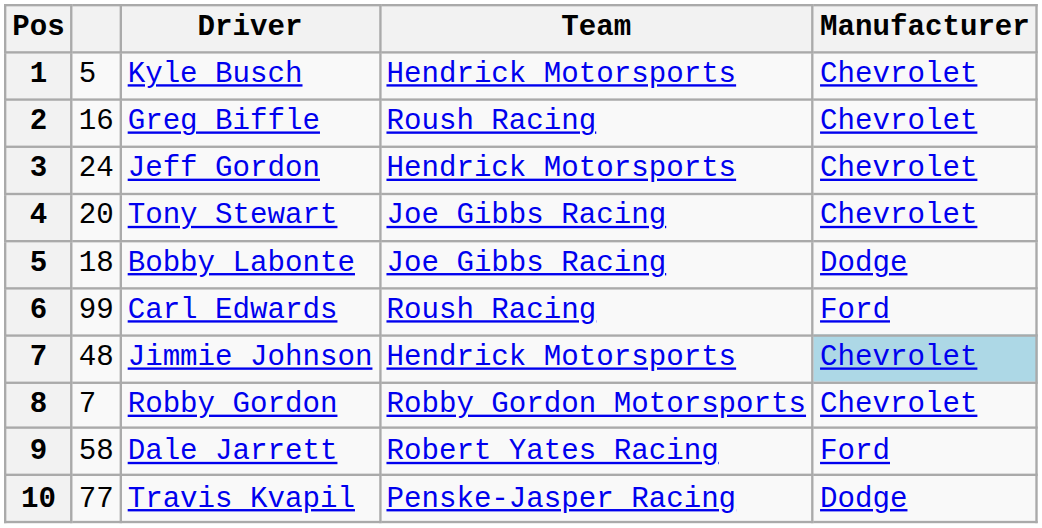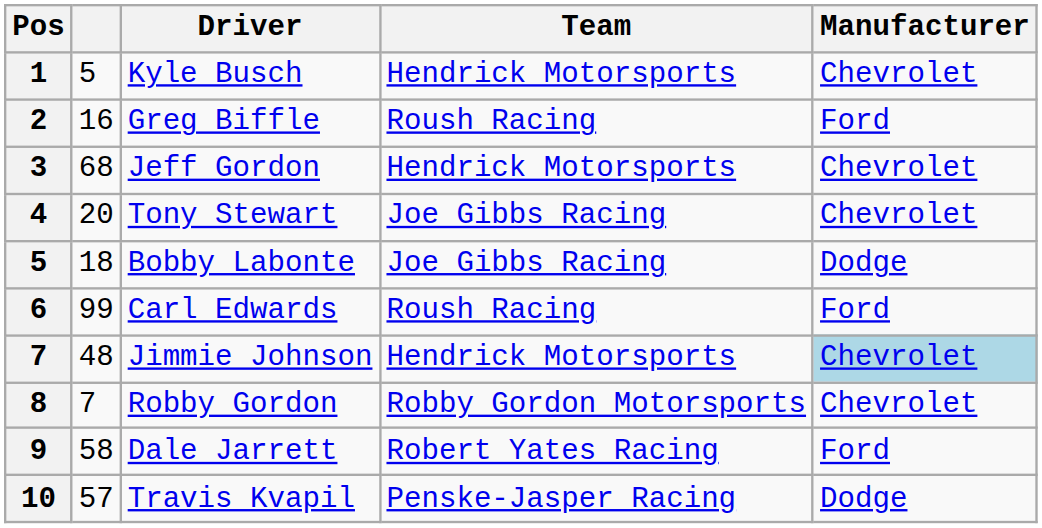Greg Biffle | Manufacturer: Chevrolet -> Ford
Jeff Gordon | column 2: 24 -> 68
Travis Kvapil | column 2: 77 -> 57
